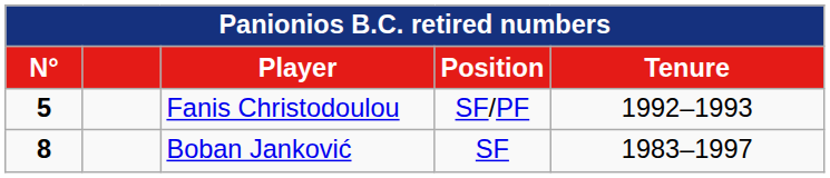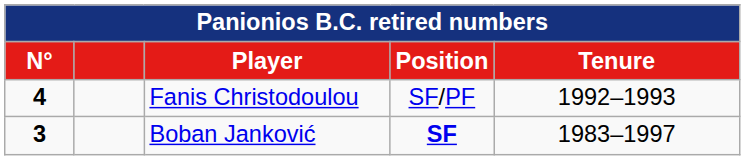Fanis Christodoulou | N°: 5 -> 4
Boban Janković | N°: 8 -> 3
Boban Janković | Position: normal -> bold
